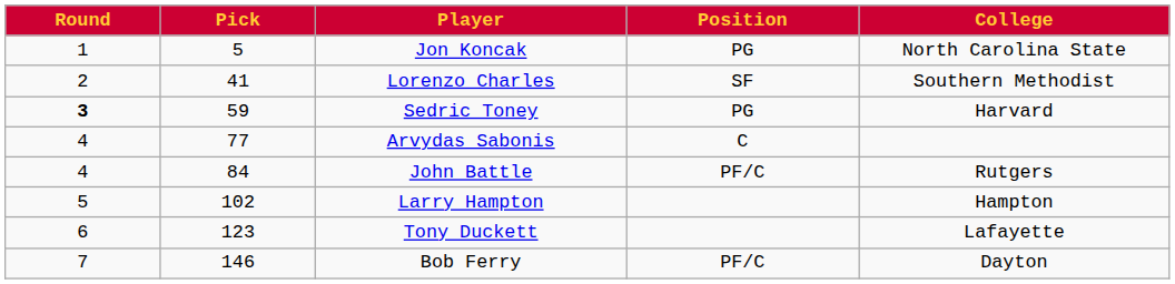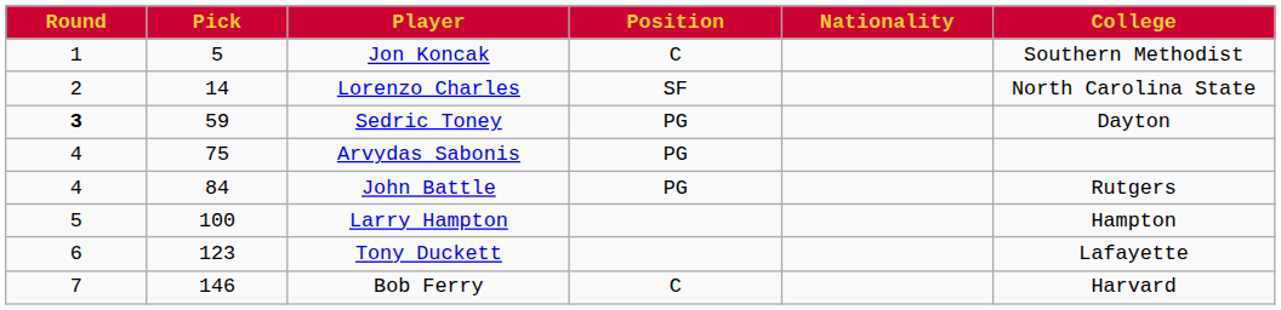+ column: Nationality
Jon Koncak | Position: PG -> C
Jon Koncak | College: North Carolina State -> Southern Methodist
Lorenzo Charles | Pick: 41 -> 14
Lorenzo Charles | College: Southern Methodist -> North Carolina State
Sedric Toney | College: Harvard -> Dayton
Arvydas Sabonis | Pick: 77 -> 75
Arvydas Sabonis | Position: C -> PG
John Battle | Position: PF/C -> PG
Larry Hampton | Pick: 102 -> 100
Bob Ferry | Position: PF/C -> C
Bob Ferry | College: Dayton -> Harvard
